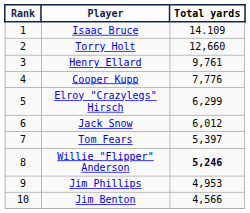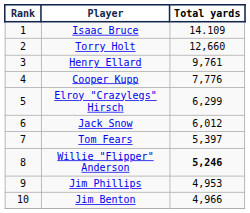Jim Benton | Total yards: 4,566 -> 4,966
